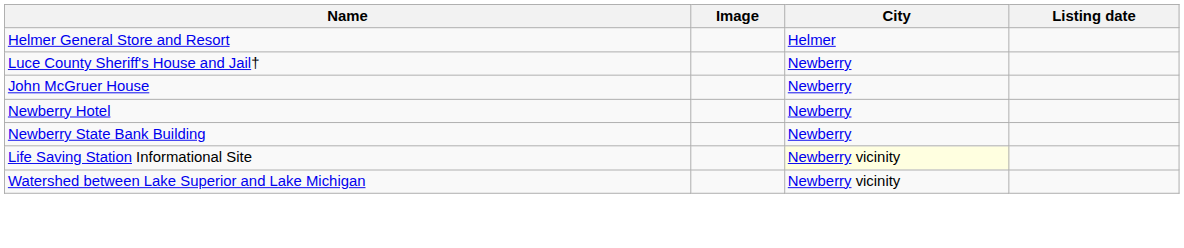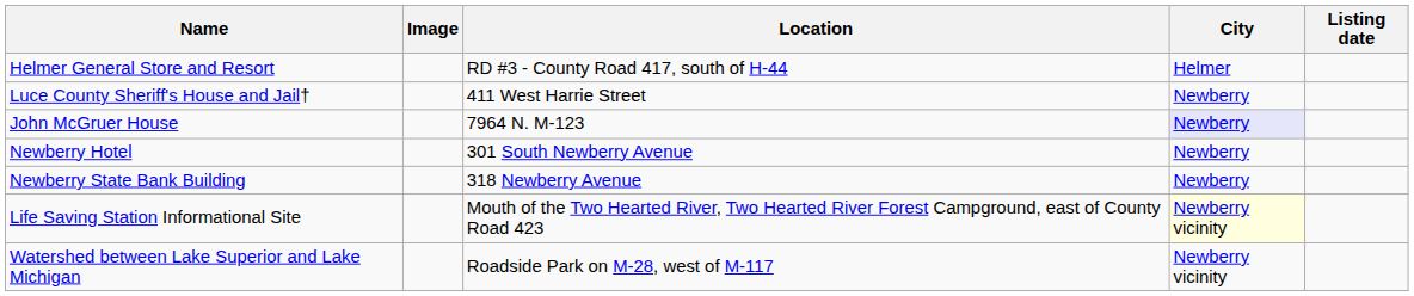+ column: Location | RD #3 - County Road 417, south of H-44 | 411 West Harrie Street | 7964 N. M-123 | 301 South Newberry Avenue | 318 Newberry Avenue | Mouth of the Two Hearted River, Two Hearted River Forest Campground, east of County Road 423 | Roadside Park on M-28, west of M-117
John McGruer House | City: no background -> lavender background
